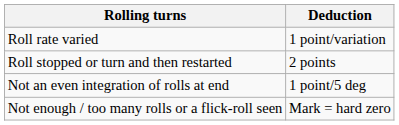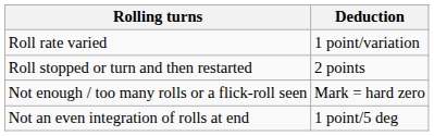rows swapped: Not an even integration of rolls at end <-> Not enough / too many rolls or a flick-roll seen
